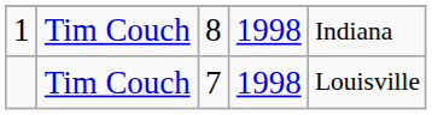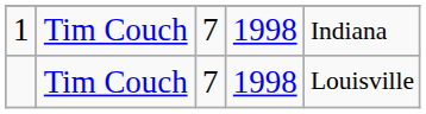1 | column 3: 8 -> 7
